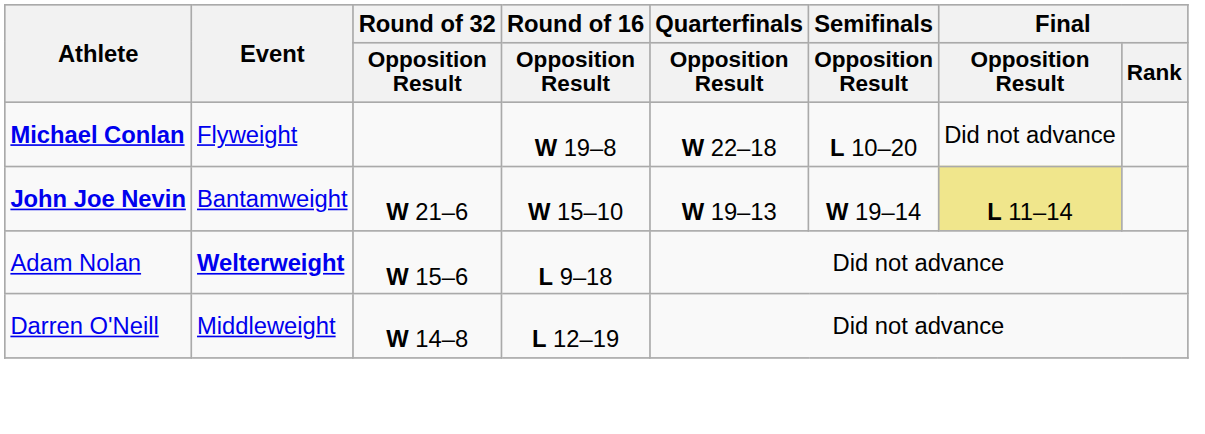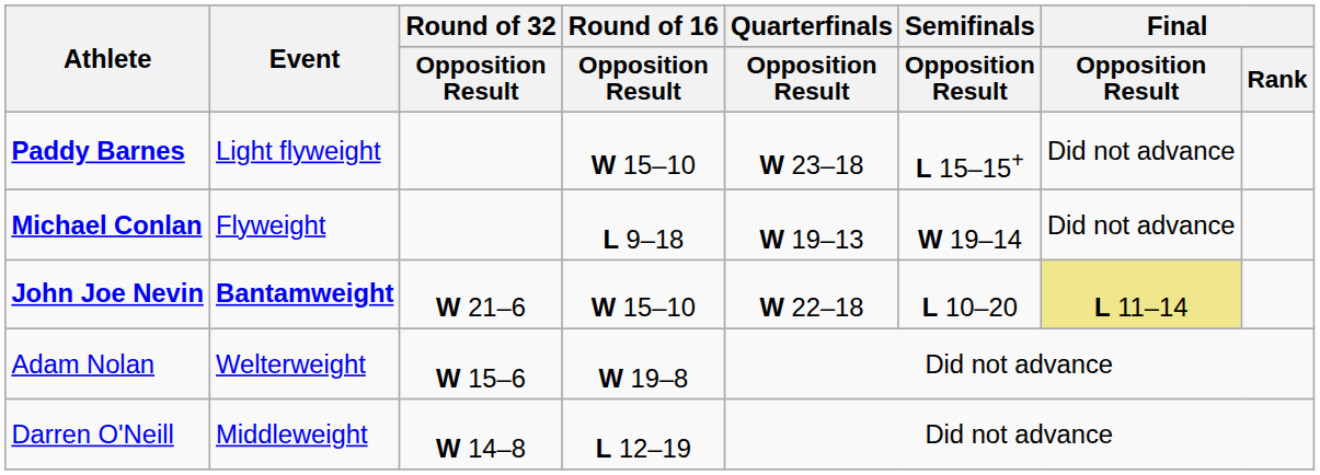+ row: Paddy Barnes | Light flyweight | W 15–10 | W 23–18 | L 15–15+ | Did not advance
Michael Conlan | Round of 16 / Opposition Result: W 19–8 -> L 9–18
Michael Conlan | Quarterfinals / Opposition Result: W 22–18 -> W 19–13
Michael Conlan | Semifinals / Opposition Result: L 10–20 -> W 19–14
John Joe Nevin | Event: normal -> bold
John Joe Nevin | Quarterfinals / Opposition Result: W 19–13 -> W 22–18
John Joe Nevin | Semifinals / Opposition Result: W 19–14 -> L 10–20
Adam Nolan | Event: bold -> normal
Adam Nolan | Round of 16 / Opposition Result: L 9–18 -> W 19–8
